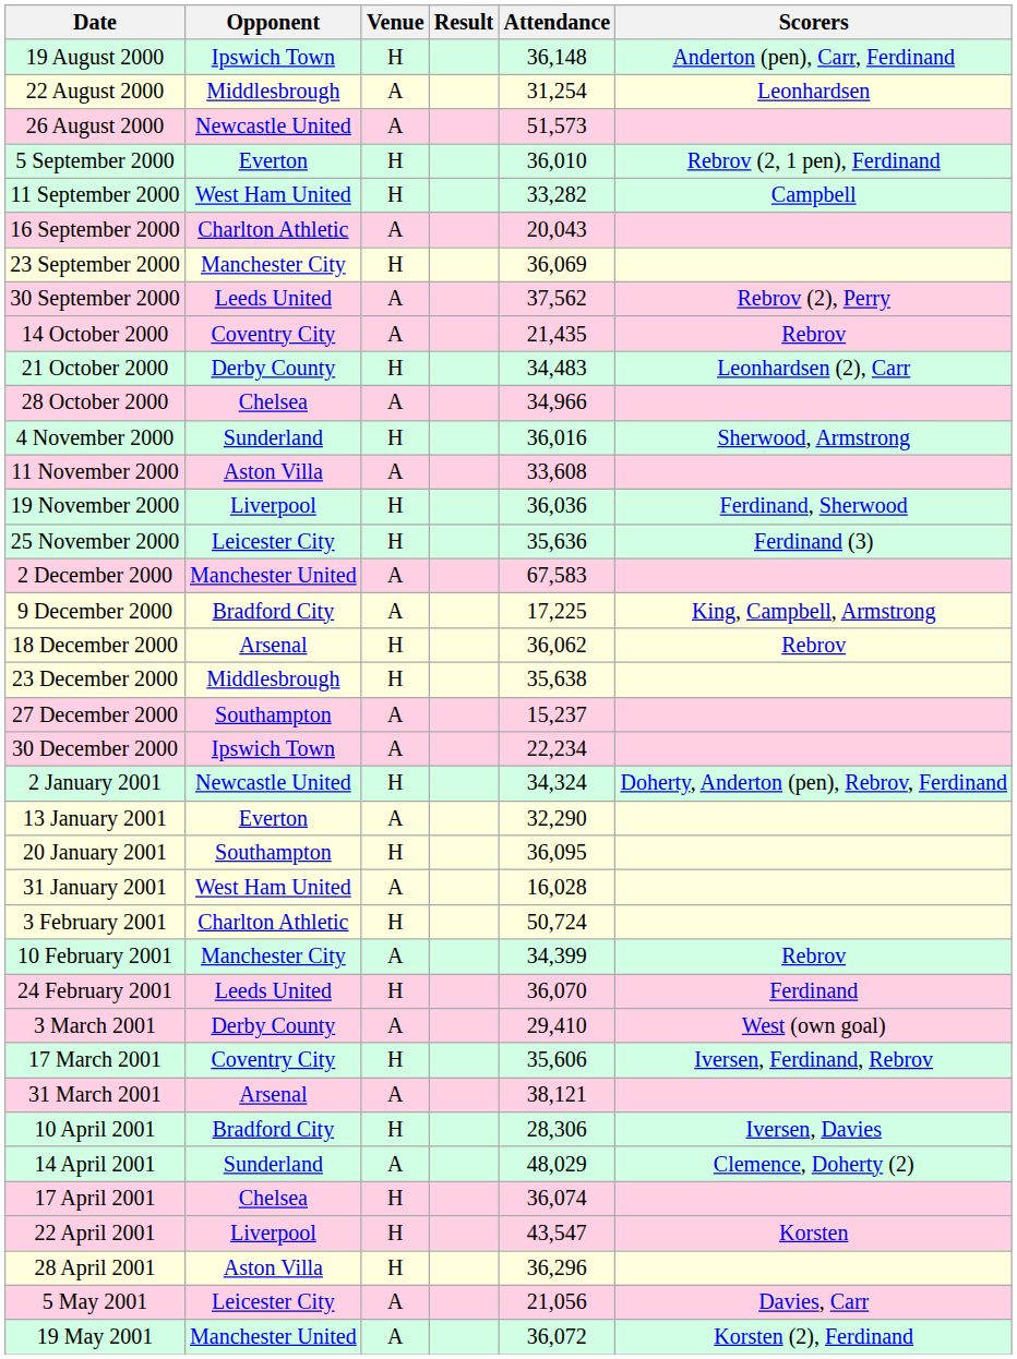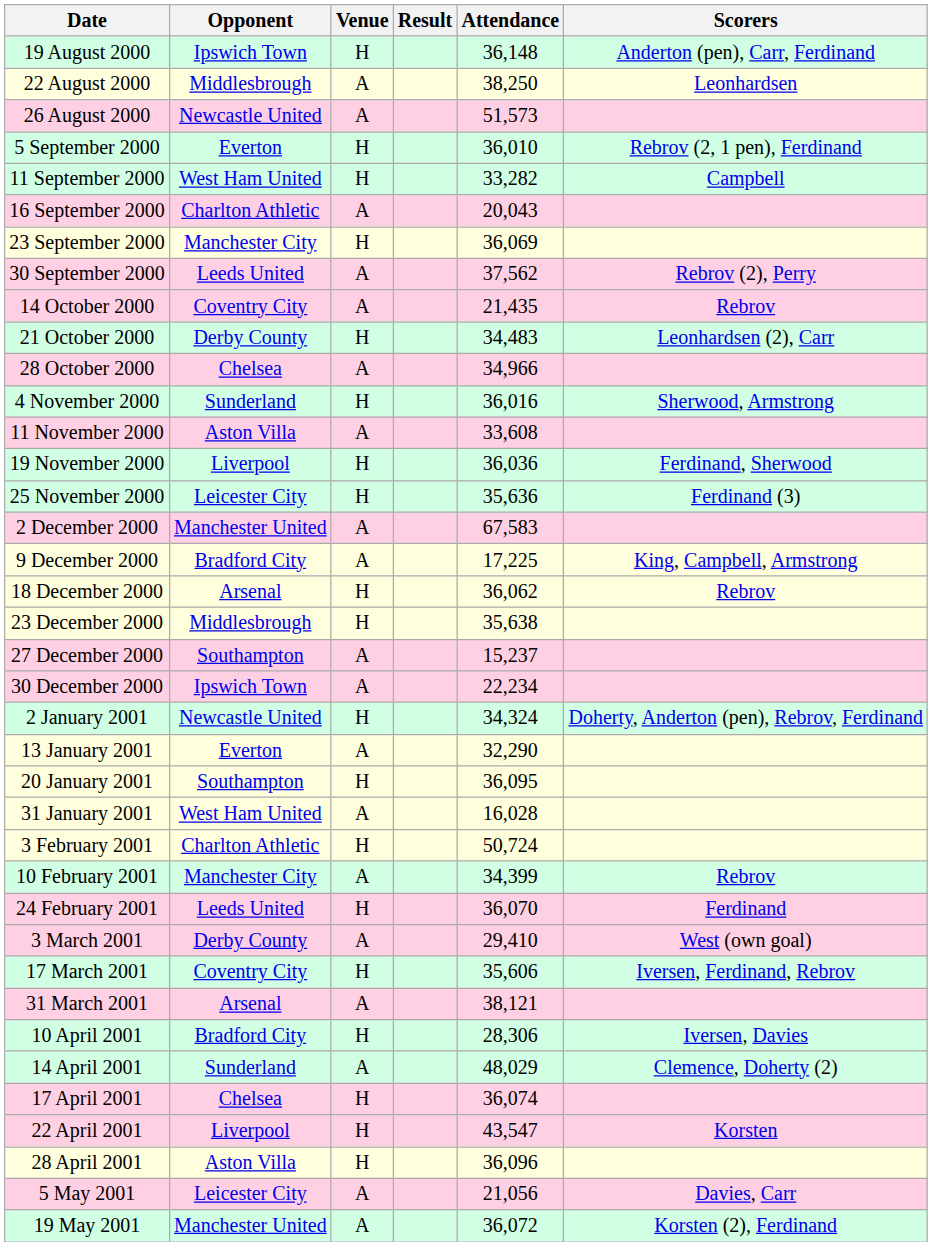22 August 2000 | Attendance: 31,254 -> 38,250
28 April 2001 | Attendance: 36,296 -> 36,096
